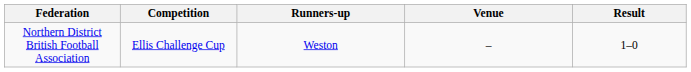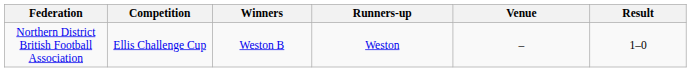+ column: Winners | Weston B
